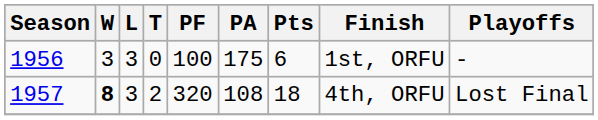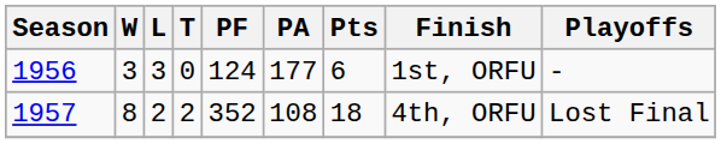1956 | PF: 100 -> 124
1956 | PA: 175 -> 177
1957 | W: bold -> normal
1957 | L: 3 -> 2
1957 | PF: 320 -> 352
